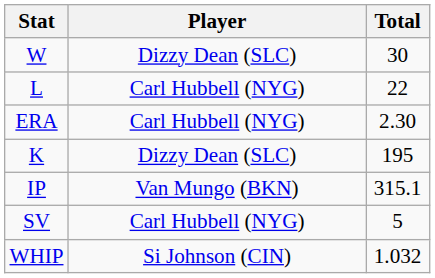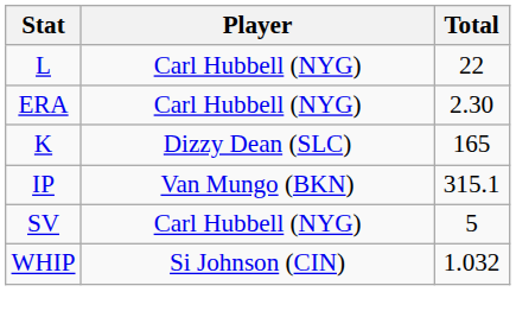- row: W | Dizzy Dean (SLC) | 30
K | Total: 195 -> 165
